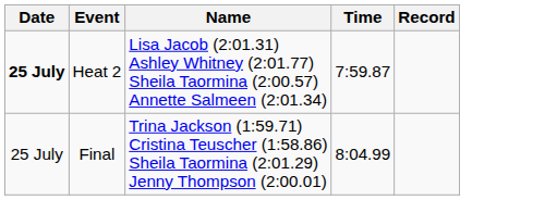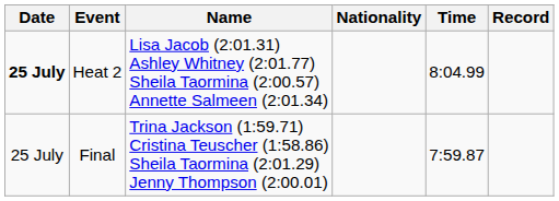+ column: Nationality
Heat 2 | Time: 7:59.87 -> 8:04.99
Final | Time: 8:04.99 -> 7:59.87
